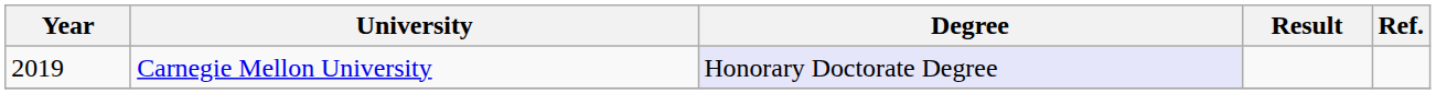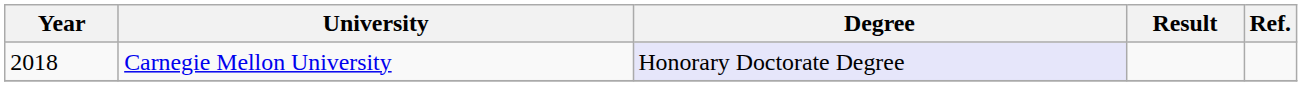Carnegie Mellon University | Year: 2019 -> 2018
